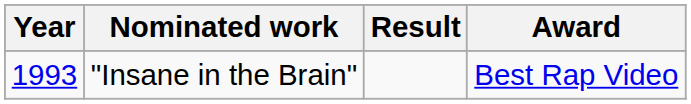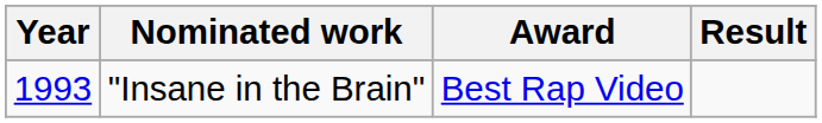columns swapped: Award <-> Result
